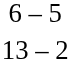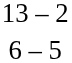rows swapped: 13 – 2 <-> 6 – 5
